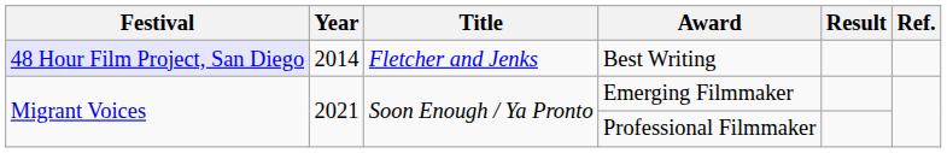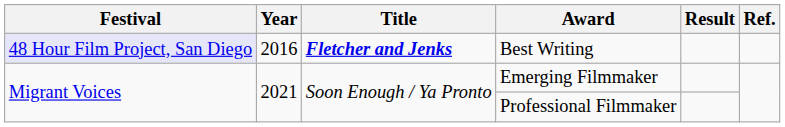Best Writing | Year: 2014 -> 2016
Best Writing | Title: normal -> bold
